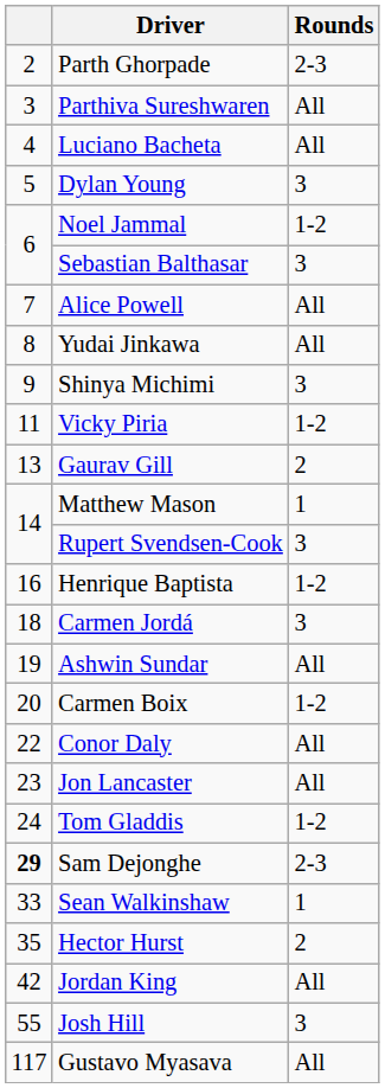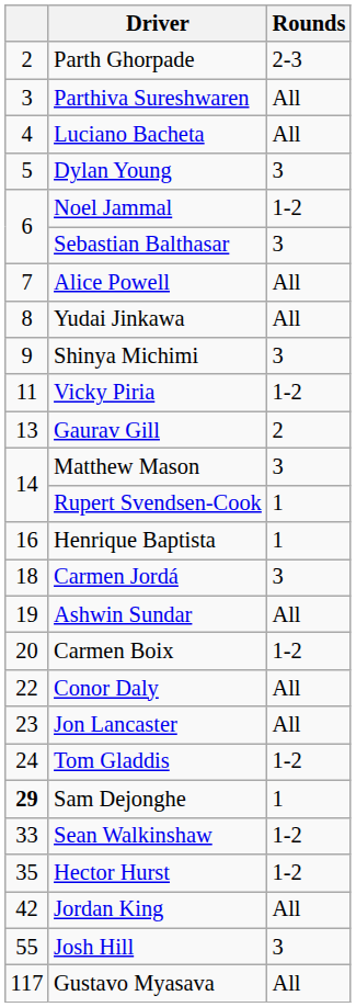Matthew Mason | Rounds: 1 -> 3
Rupert Svendsen-Cook | Rounds: 3 -> 1
Henrique Baptista | Rounds: 1-2 -> 1
Sam Dejonghe | Rounds: 2-3 -> 1
Sean Walkinshaw | Rounds: 1 -> 1-2
Hector Hurst | Rounds: 2 -> 1-2
